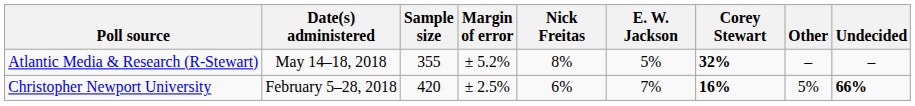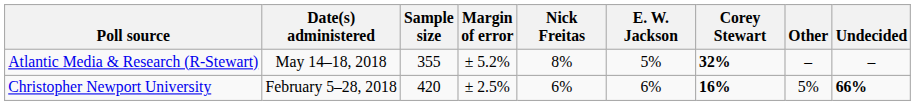Christopher Newport University | E. W. Jackson: 7% -> 6%
